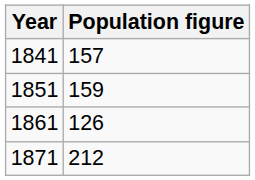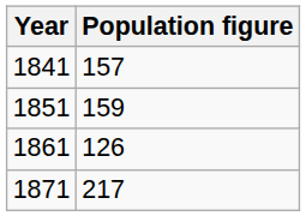1871 | Population figure: 212 -> 217
